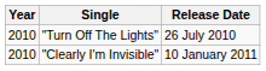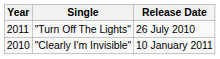"Turn Off The Lights" | Year: 2010 -> 2011
